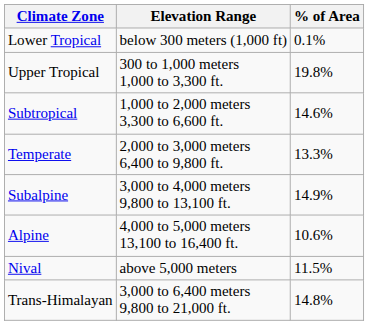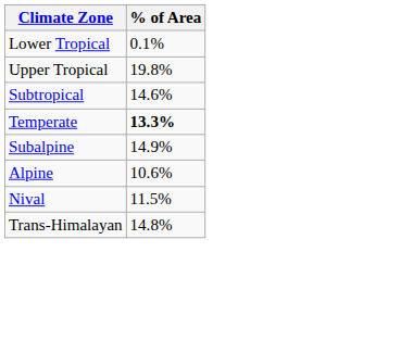- column: Elevation Range | below 300 meters (1,000 ft) | 300 to 1,000 meters 1,000 to 3,300 ft. | 1,000 to 2,000 meters 3,300 to 6,600 ft. | 2,000 to 3,000 meters 6,400 to 9,800 ft. | 3,000 to 4,000 meters 9,800 to 13,100 ft. | 4,000 to 5,000 meters 13,100 to 16,400 ft. | above 5,000 meters | 3,000 to 6,400 meters 9,800 to 21,000 ft.
Temperate | % of Area: normal -> bold
